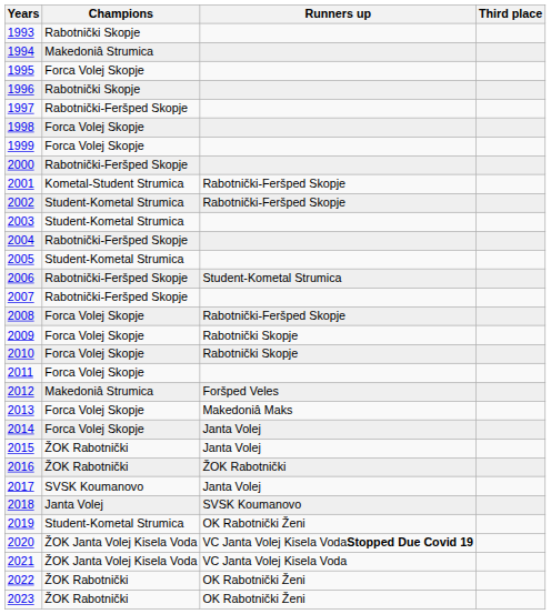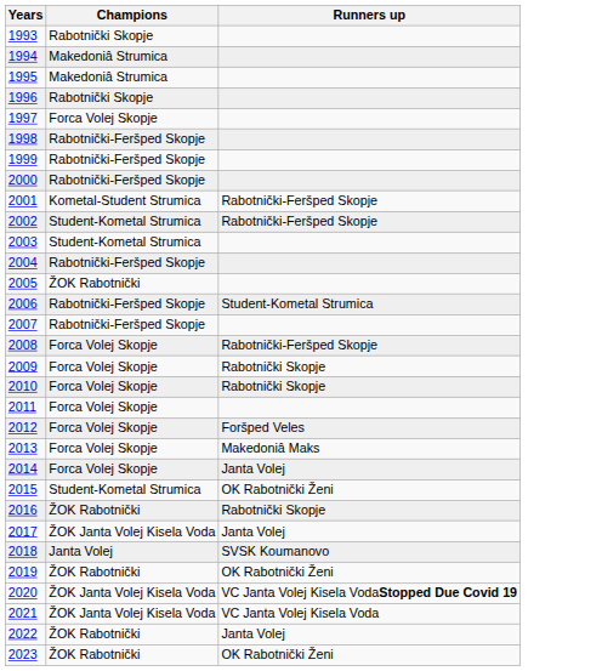- column: Third place
1995 | Champions: Forca Volej Skopje -> Makedoniâ Strumica
1997 | Champions: Rabotnički-Feršped Skopje -> Forca Volej Skopje
1998 | Champions: Forca Volej Skopje -> Rabotnički-Feršped Skopje
1999 | Champions: Forca Volej Skopje -> Rabotnički-Feršped Skopje
2005 | Champions: Student-Kometal Strumica -> ŽOK Rabotnički
2012 | Champions: Makedoniâ Strumica -> Forca Volej Skopje
2015 | Champions: ŽOK Rabotnički -> Student-Kometal Strumica
2015 | Runners up: Janta Volej -> OK Rabotnički Ženi
2016 | Runners up: ŽOK Rabotnički -> Rabotnički Skopje
2017 | Champions: SVSK Koumanovo -> ŽOK Janta Volej Kisela Voda
2019 | Champions: Student-Kometal Strumica -> ŽOK Rabotnički
2022 | Runners up: OK Rabotnički Ženi -> Janta Volej
